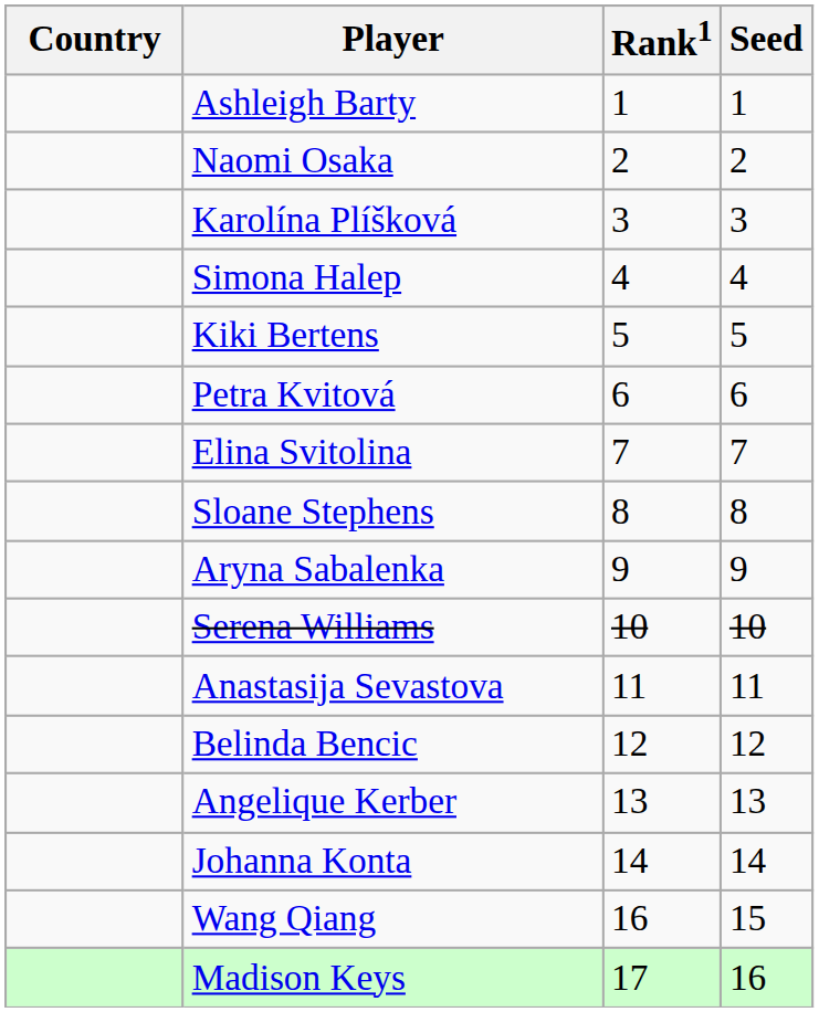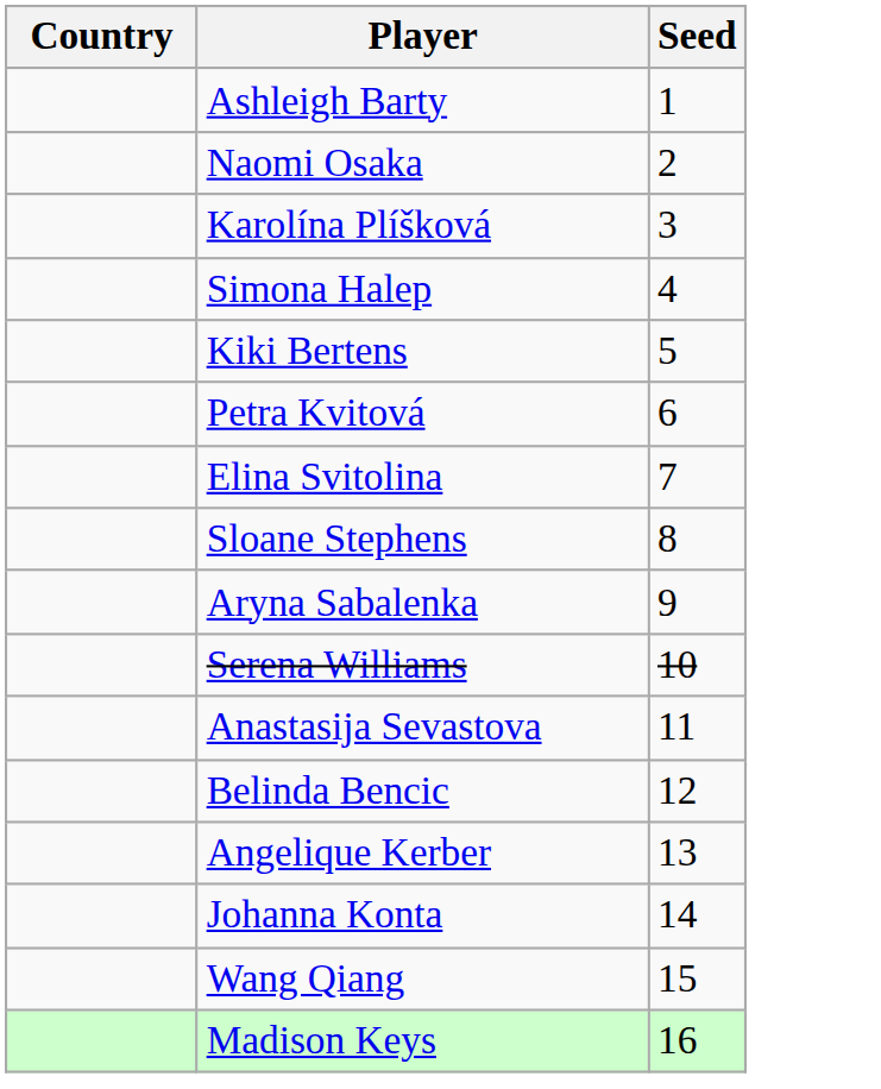- column: Rank1 | 1 | 2 | 3 | 4 | 5 | 6 | 7 | 8 | 9 | 10 | 11 | 12 | 13 | 14 | 16 | 17
